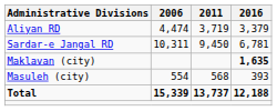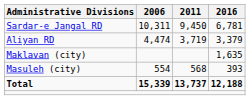rows swapped: Aliyan RD <-> Sardar-e Jangal RD
Maklavan (city) | 2016: bold -> normal
